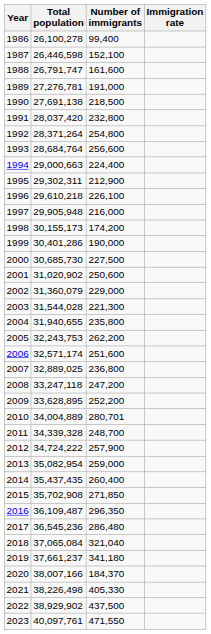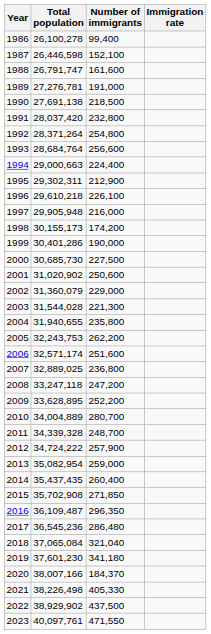2010 | Number of immigrants: 280,701 -> 280,700
2019 | Total population: 37,661,237 -> 37,601,230
